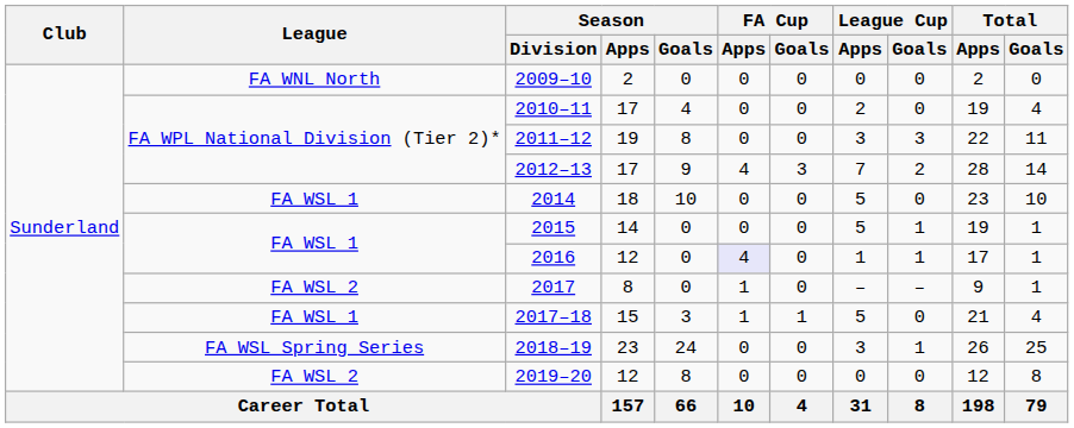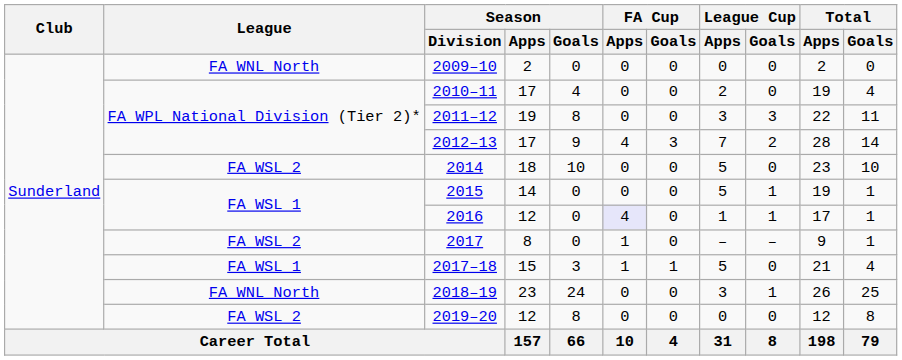2014 | League: FA WSL 1 -> FA WSL 2
2018–19 | League: FA WSL Spring Series -> FA WNL North
